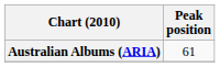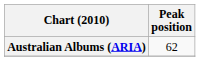Australian Albums (ARIA) | Peak position: 61 -> 62
